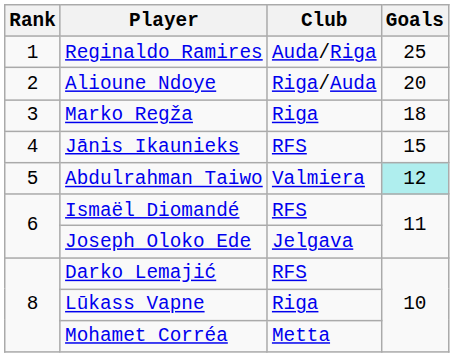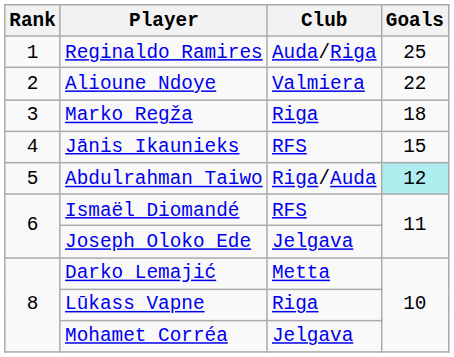Alioune Ndoye | Club: Riga/Auda -> Valmiera
Alioune Ndoye | Goals: 20 -> 22
Abdulrahman Taiwo | Club: Valmiera -> Riga/Auda
Darko Lemajić | Club: RFS -> Metta
Mohamet Corréa | Club: Metta -> Jelgava
